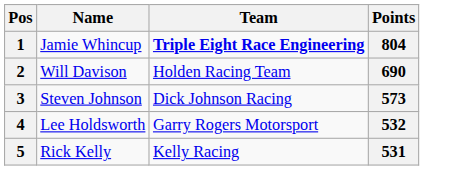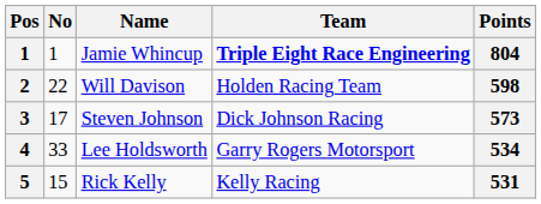+ column: No | 1 | 22 | 17 | 33 | 15
Will Davison | Points: 690 -> 598
Lee Holdsworth | Points: 532 -> 534
